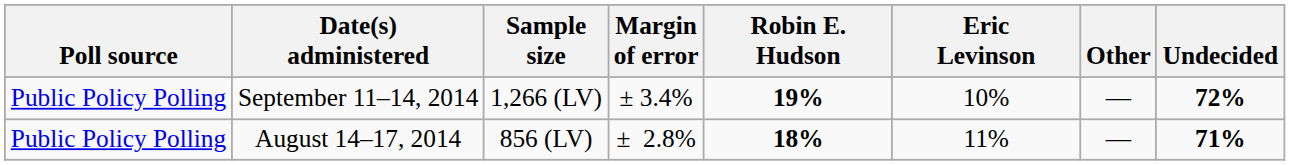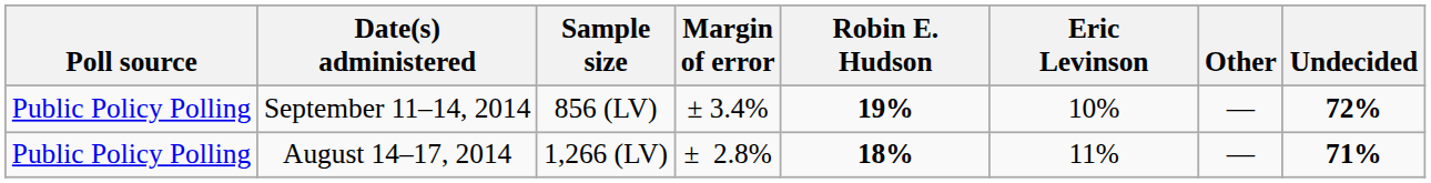September 11–14, 2014 | Sample size: 1,266 (LV) -> 856 (LV)
August 14–17, 2014 | Sample size: 856 (LV) -> 1,266 (LV)
